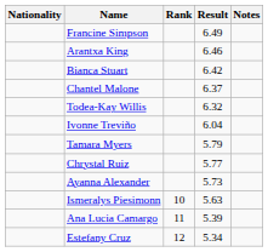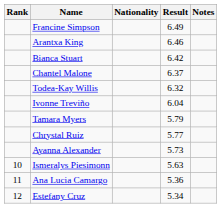columns swapped: Rank <-> Nationality
Ana Lucia Camargo | Result: 5.39 -> 5.36
